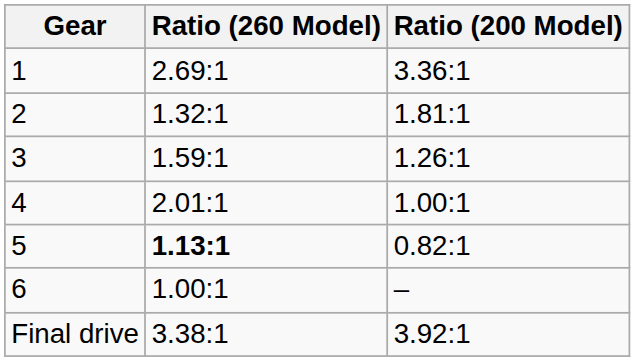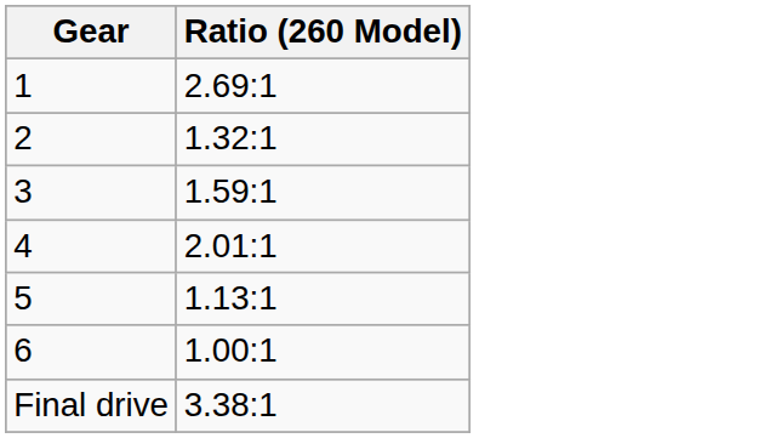- column: Ratio (200 Model) | 3.36:1 | 1.81:1 | 1.26:1 | 1.00:1 | 0.82:1 | – | 3.92:1
5 | Ratio (260 Model): bold -> normal
